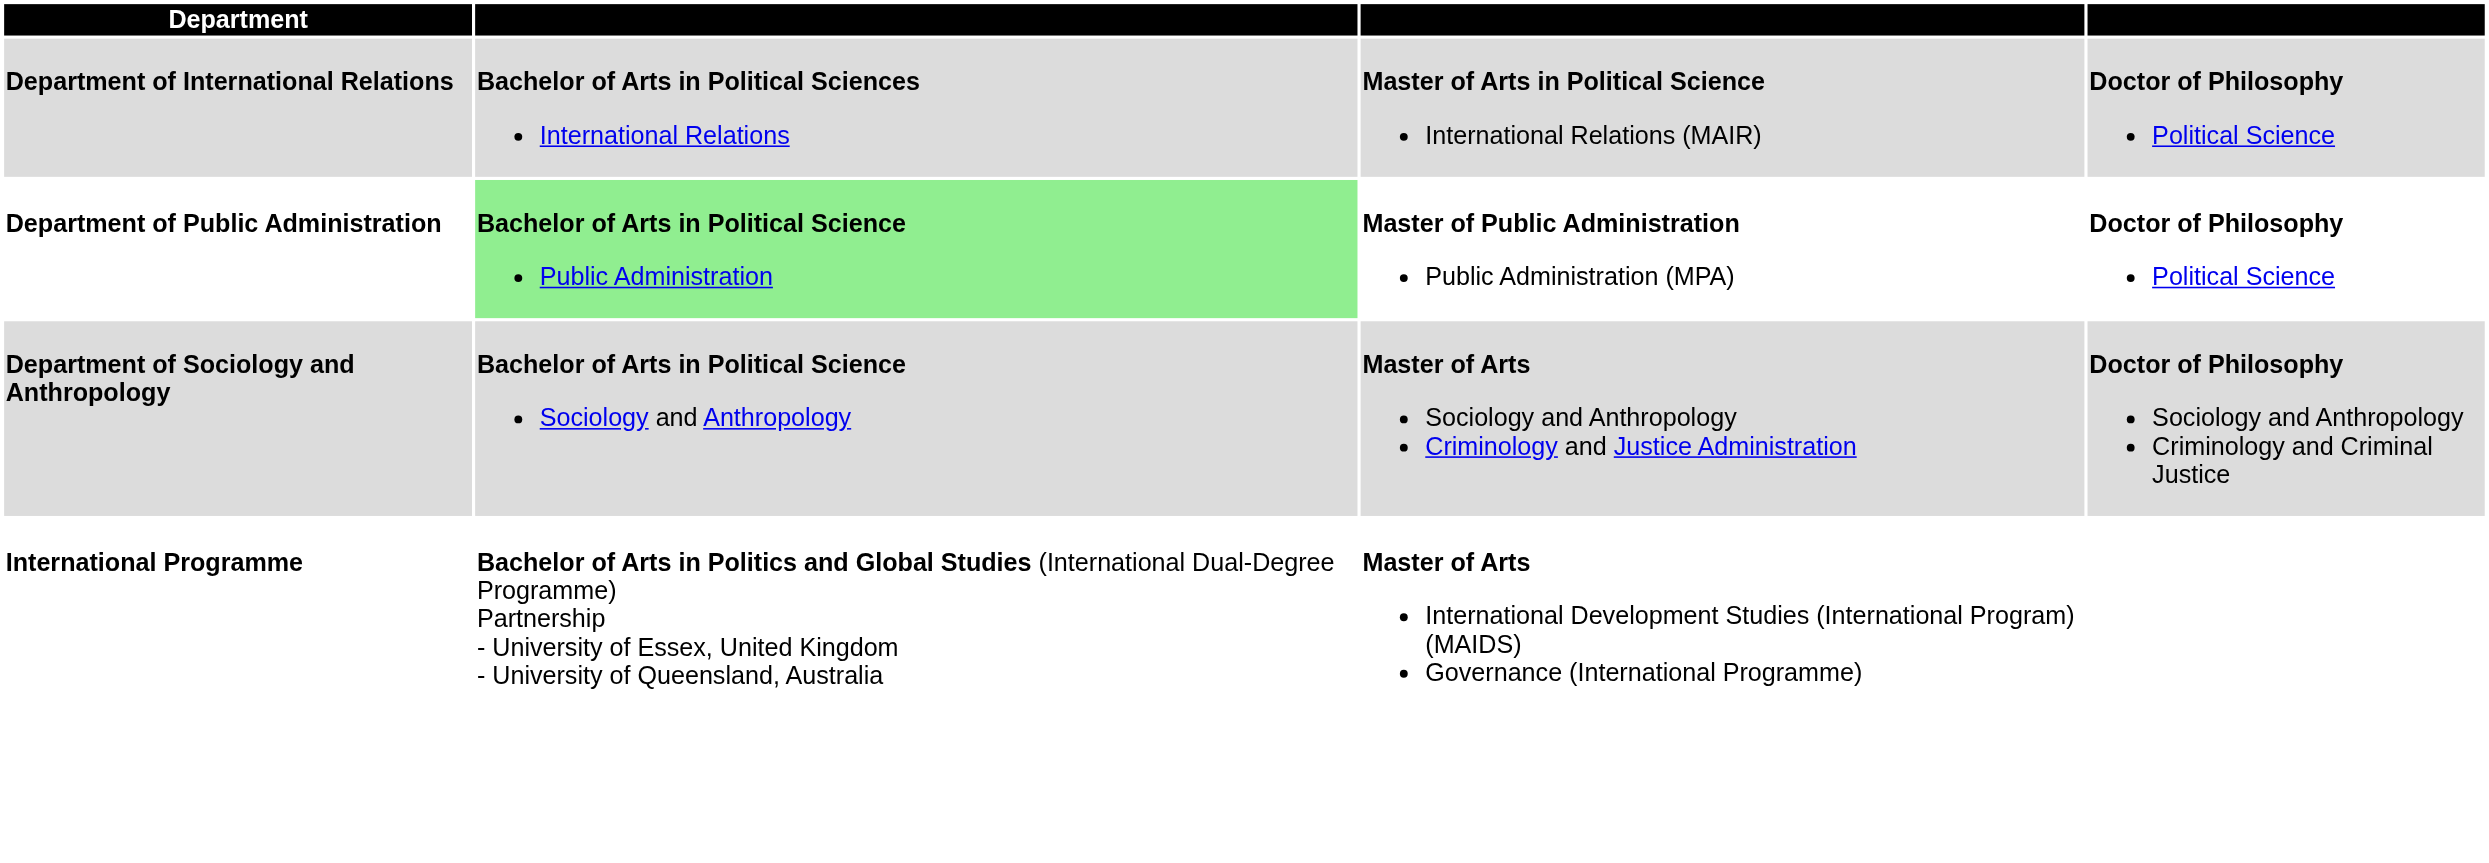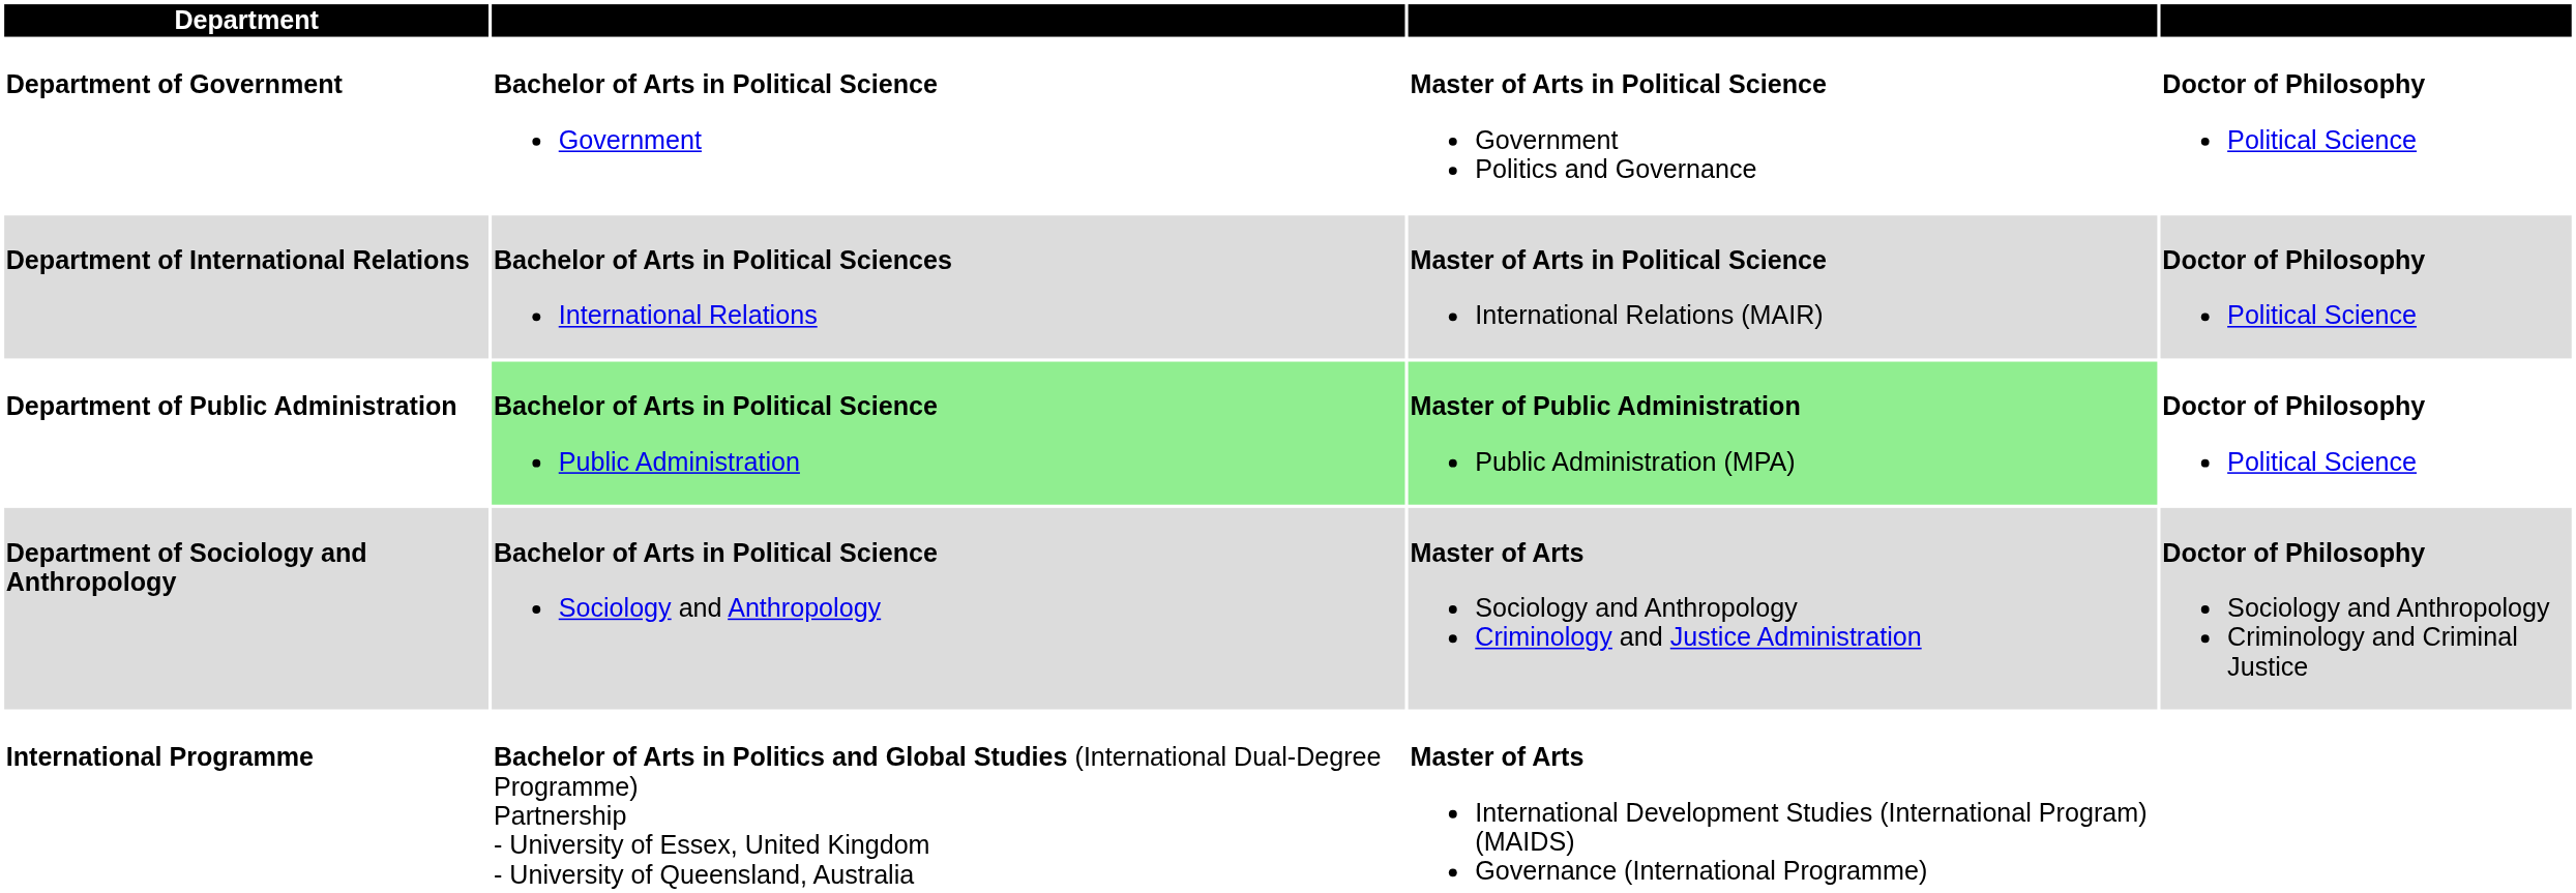+ row: Department of Government | Bachelor of Arts in Political Science Government | Master of Arts in Political Science Government Politics and Governance | Doctor of Philosophy Political Science
Department of Public Administration | column 3: no background -> lightgreen background
